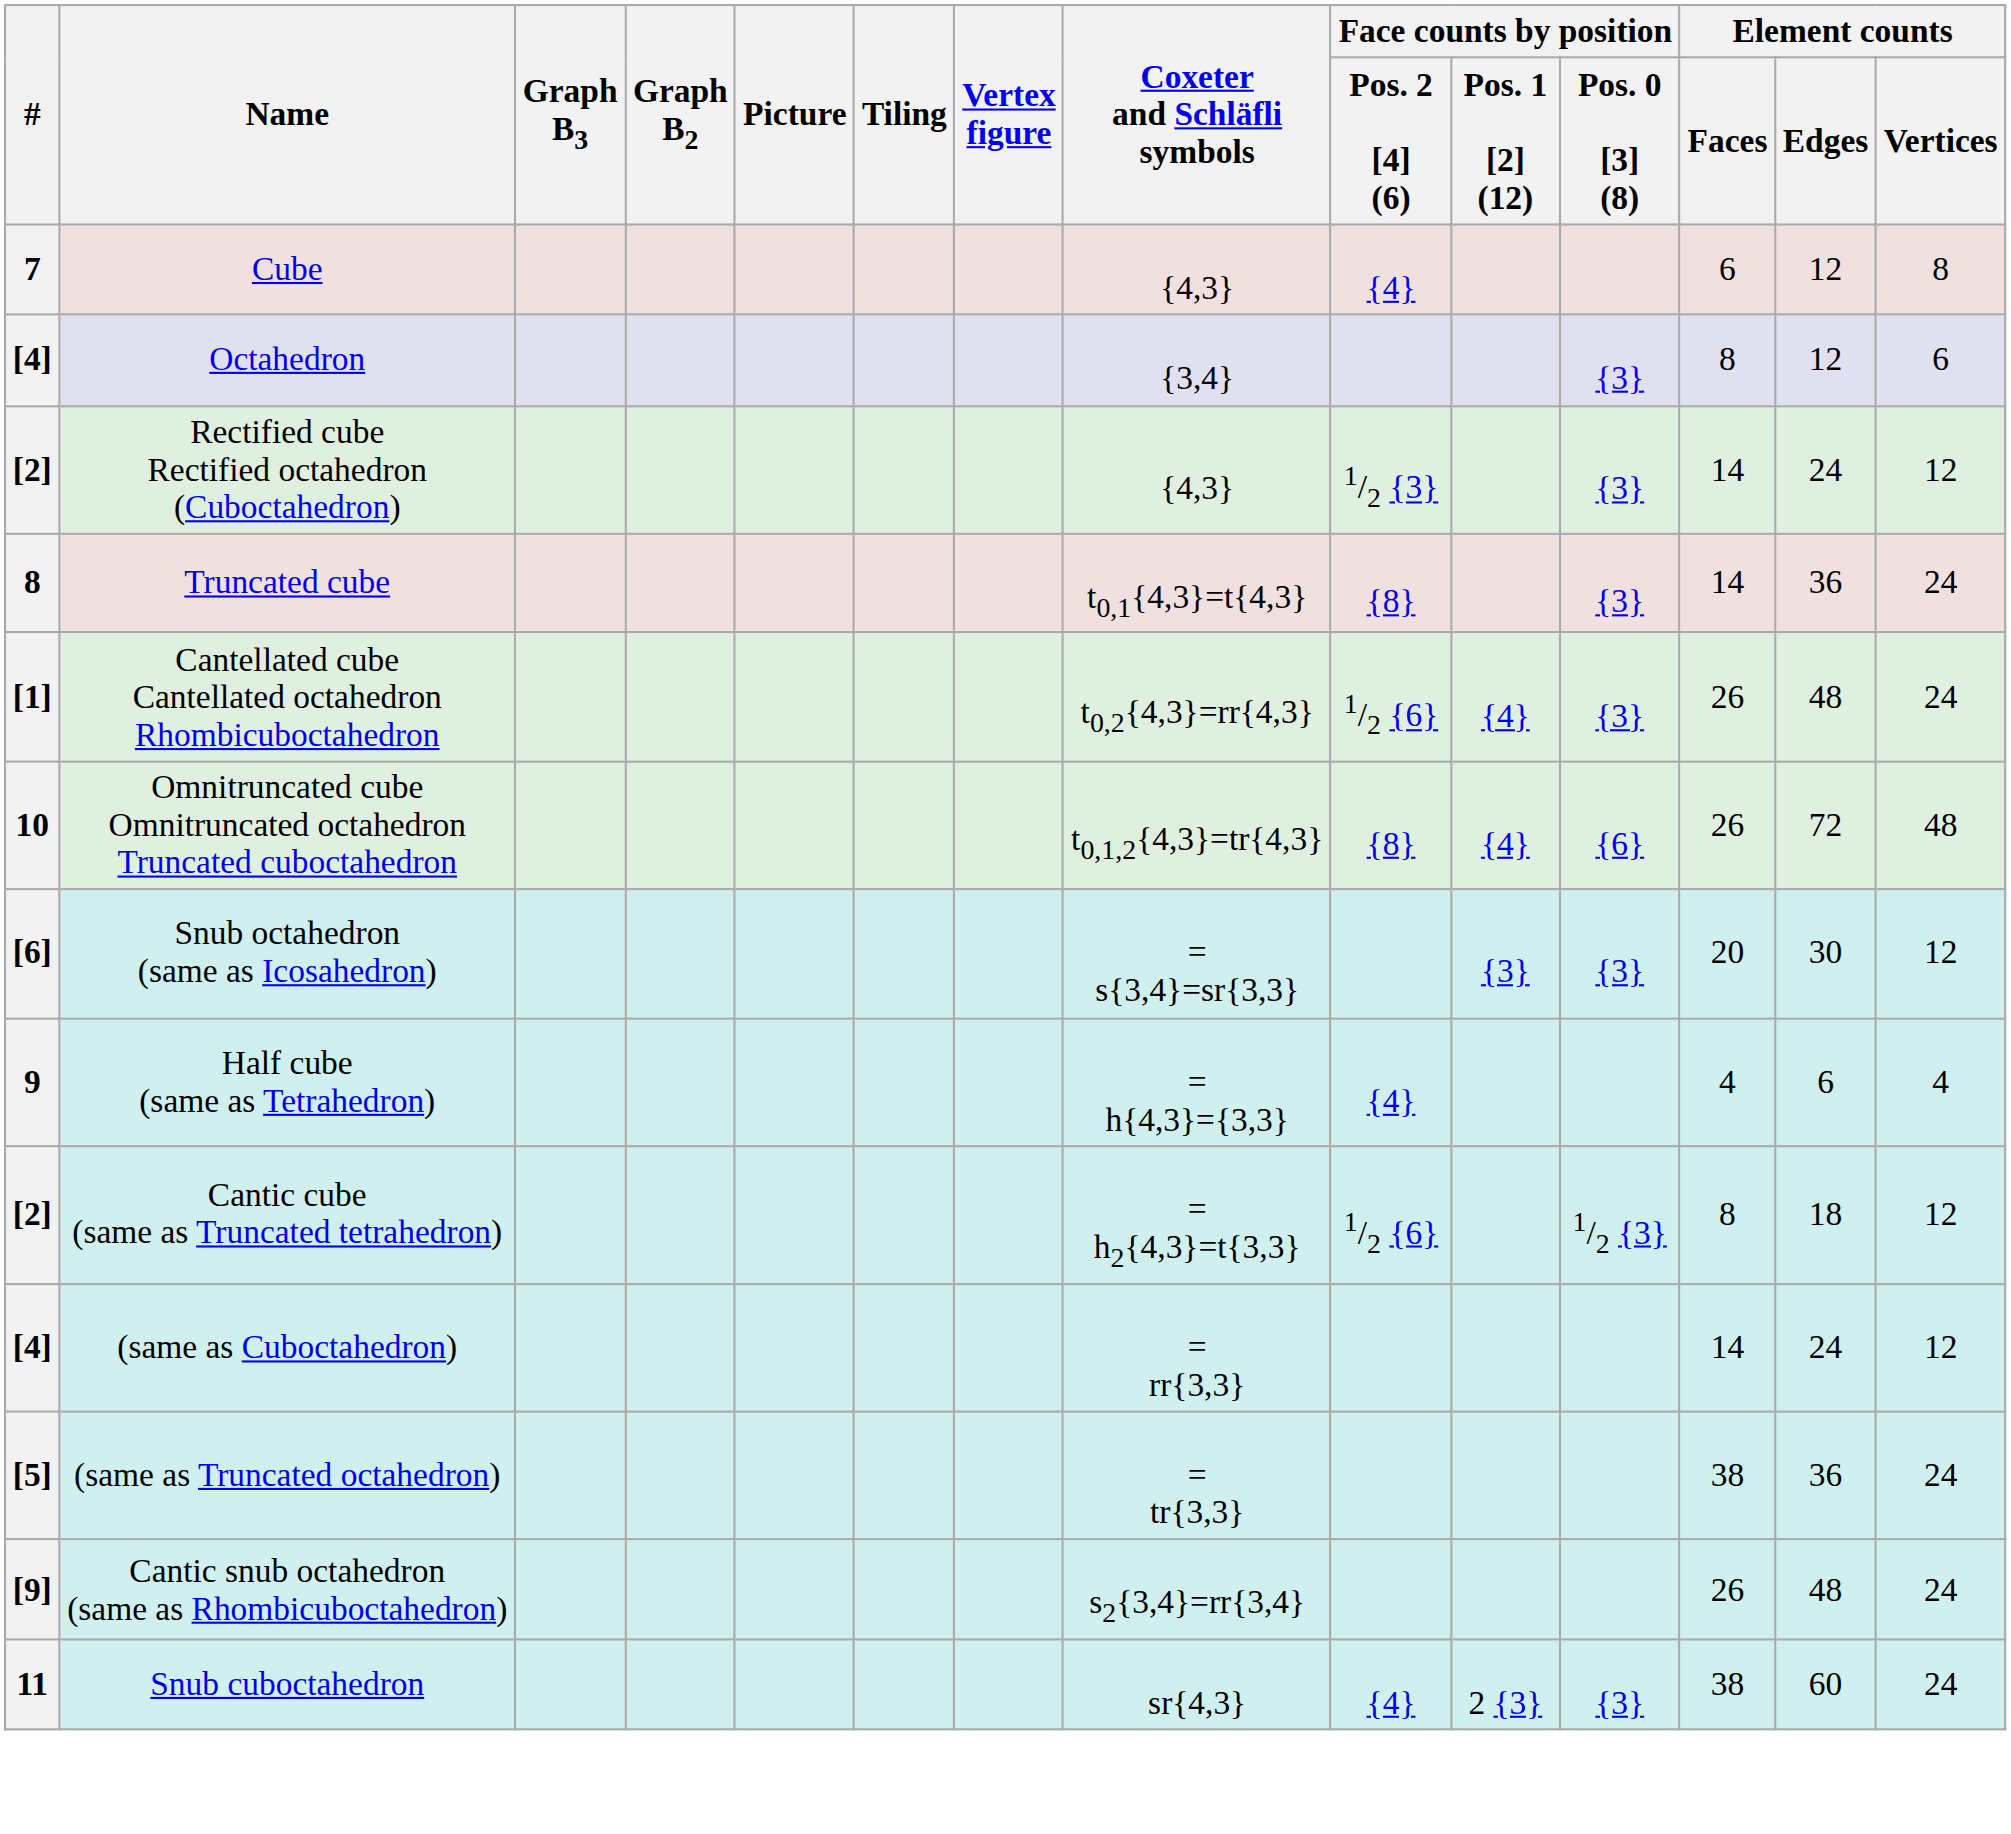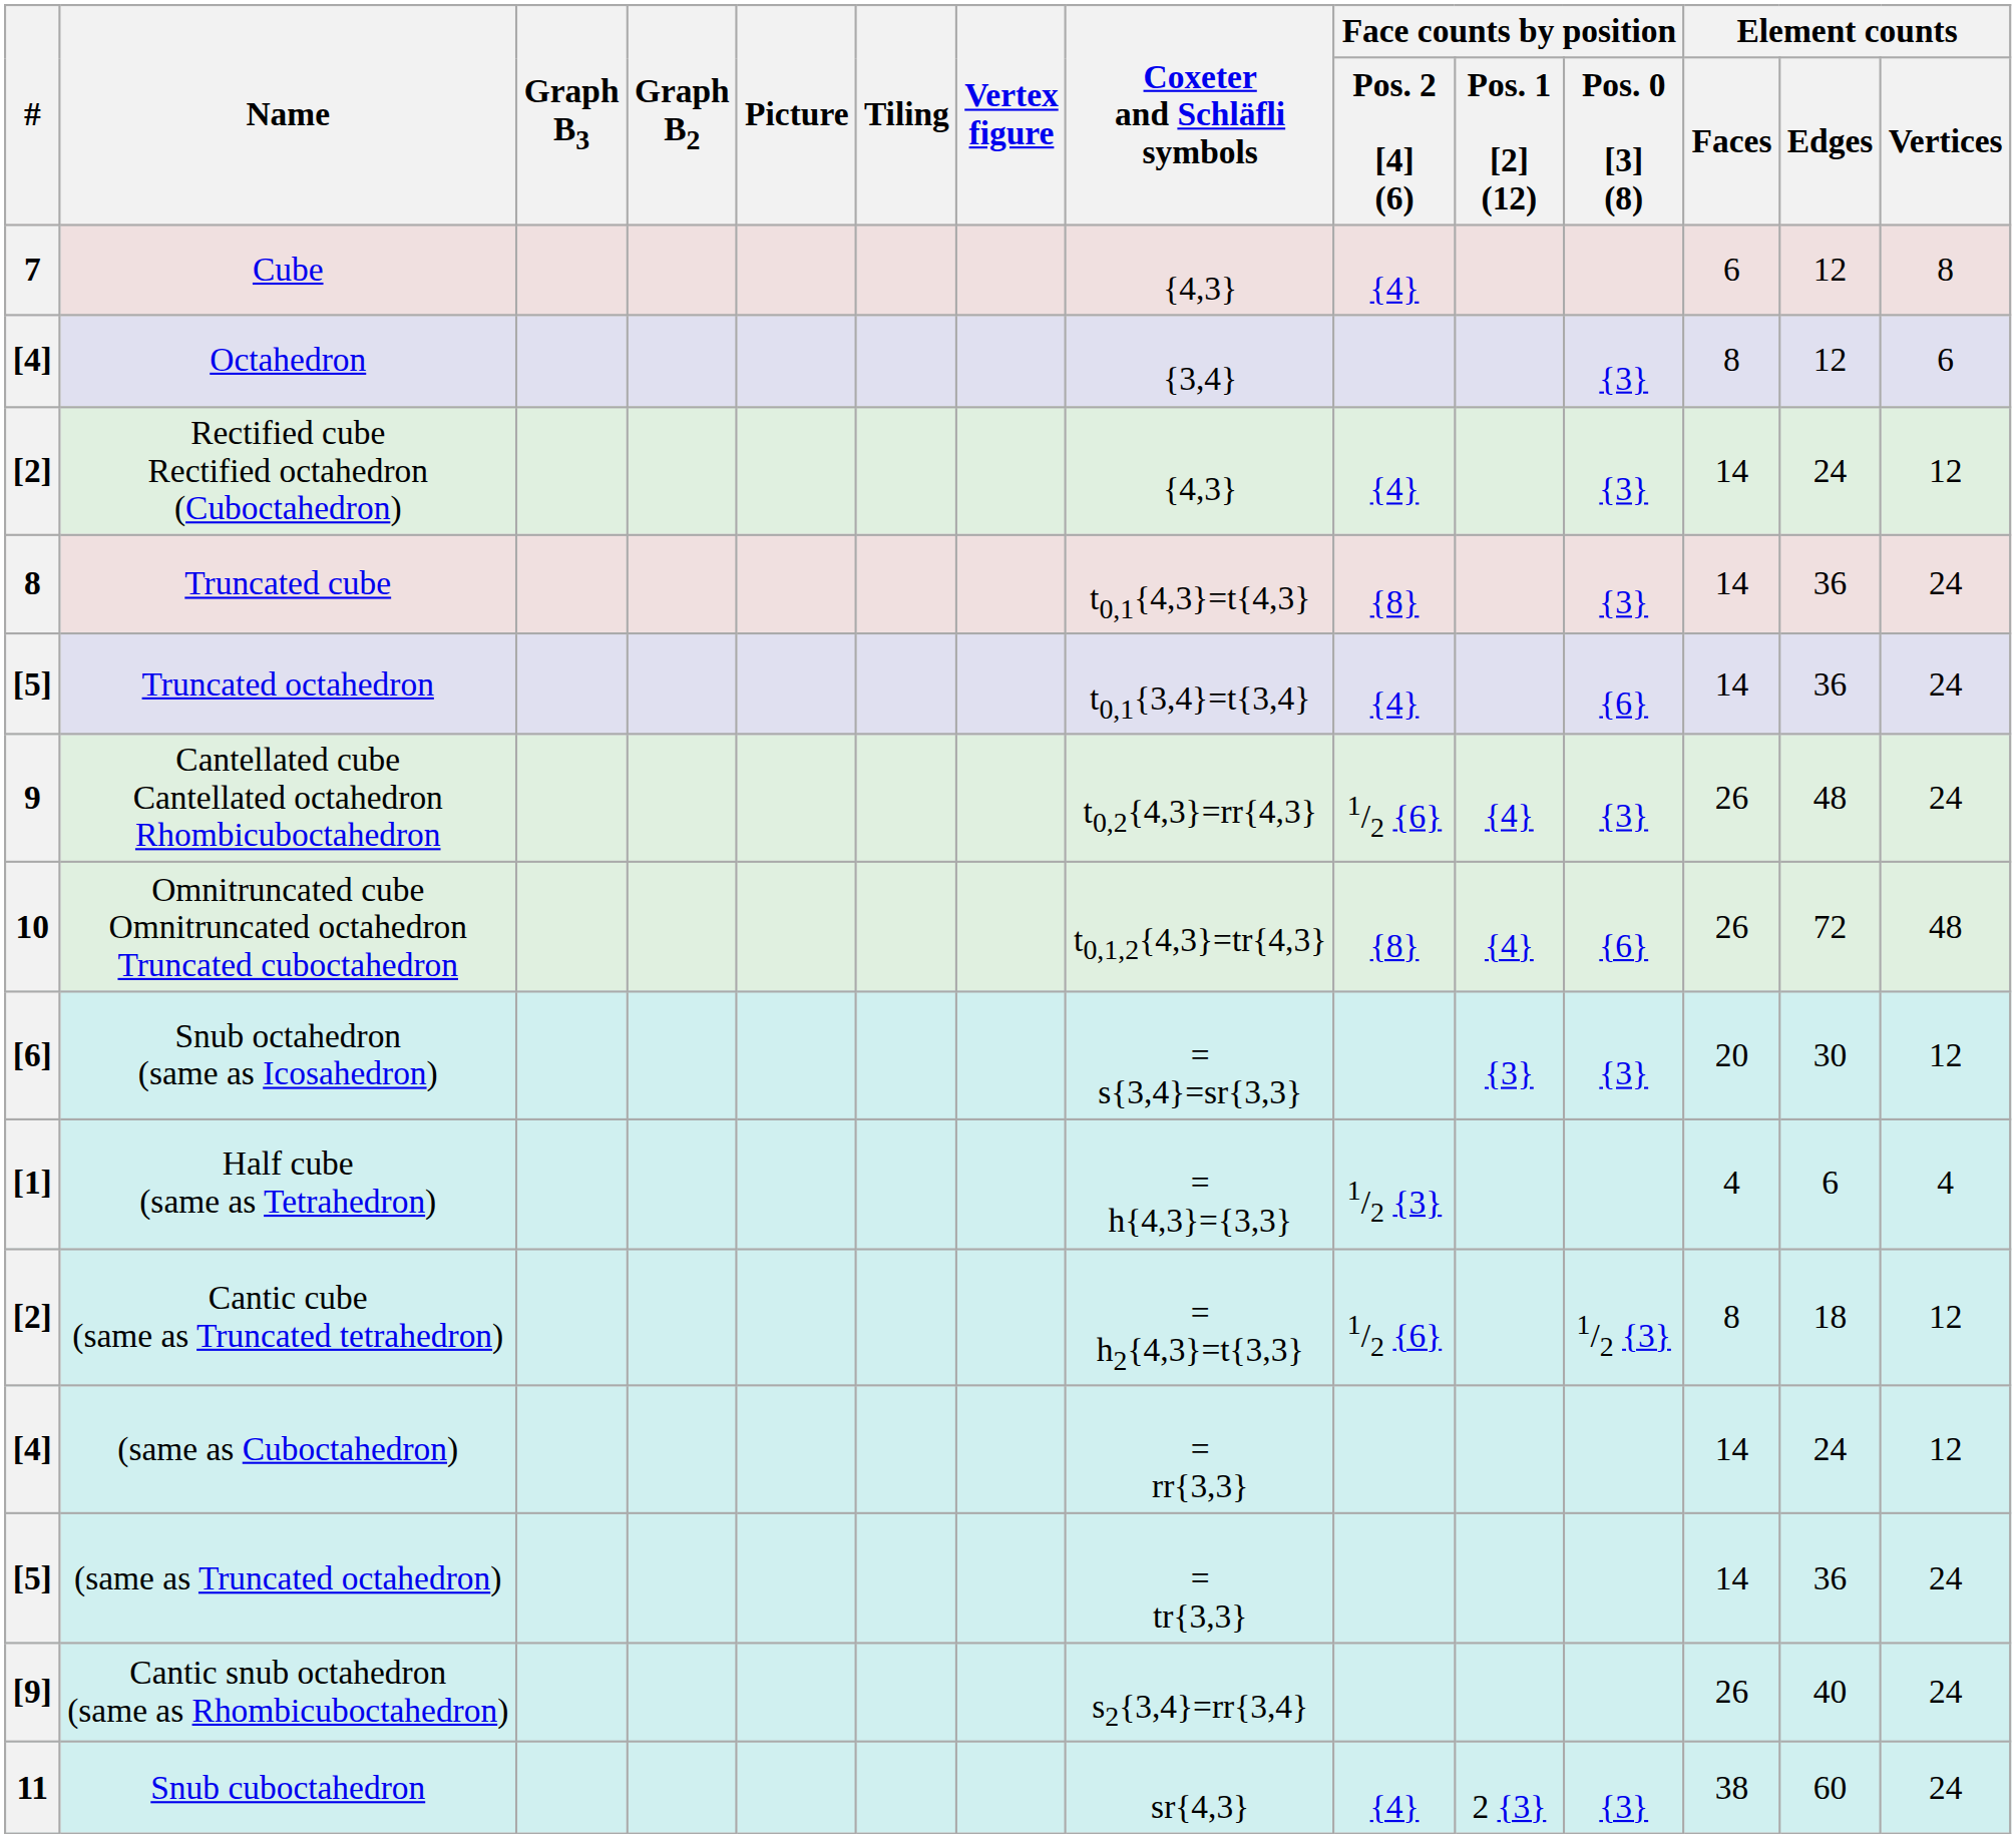Rectified cube Rectified octahedron (Cuboctahedron) | Face counts by position / Pos. 2 [4] (6): 1/2 {3} -> {4}
+ row: [5] | Truncated octahedron | t0,1{3,4}=t{3,4} | {4} | {6} | 14 | 36 | 24
Cantellated cube Cantellated octahedron Rhombicuboctahedron | #: [1] -> 9
Half cube (same as Tetrahedron) | #: 9 -> [1]
Half cube (same as Tetrahedron) | Face counts by position / Pos. 2 [4] (6): {4} -> 1/2 {3}
(same as Truncated octahedron) | Element counts / Faces: 38 -> 14
Cantic snub octahedron (same as Rhombicuboctahedron) | Element counts / Edges: 48 -> 40
